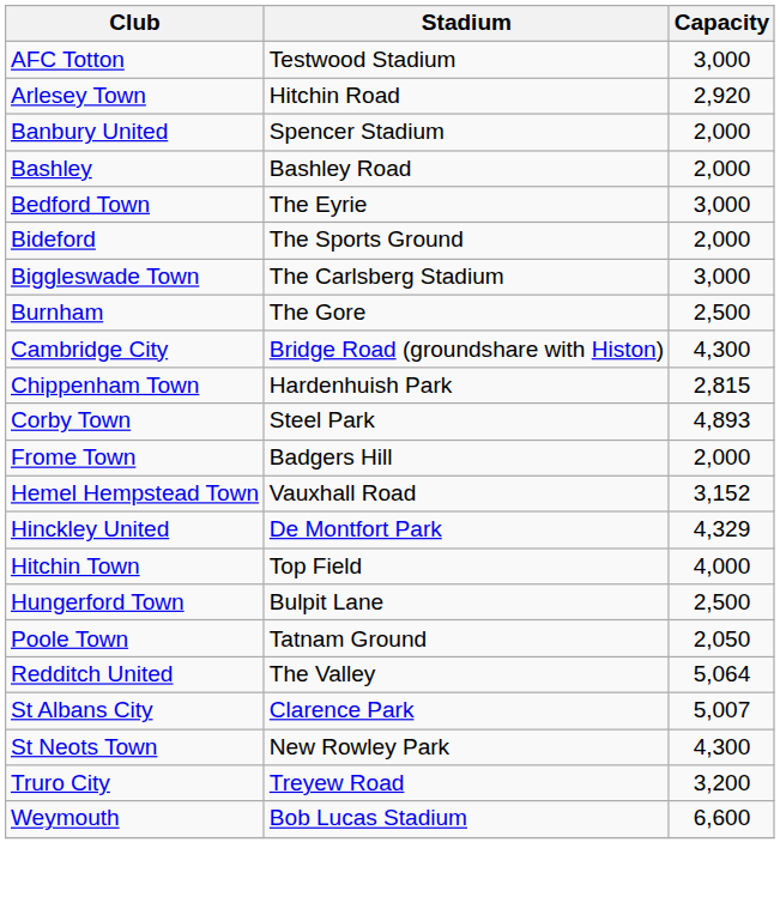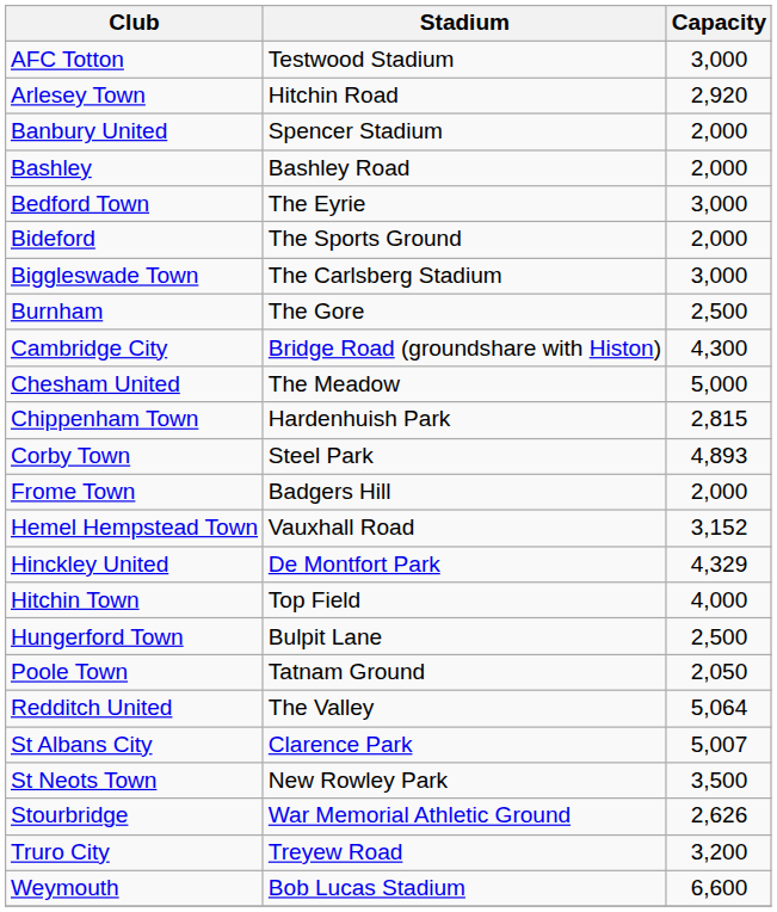+ row: Chesham United | The Meadow | 5,000
St Neots Town | Capacity: 4,300 -> 3,500
+ row: Stourbridge | War Memorial Athletic Ground | 2,626
